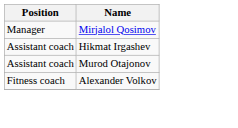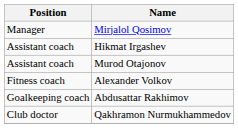+ row: Goalkeeping coach | Abdusattar Rakhimov
+ row: Club doctor | Qakhramon Nurmukhammedov
